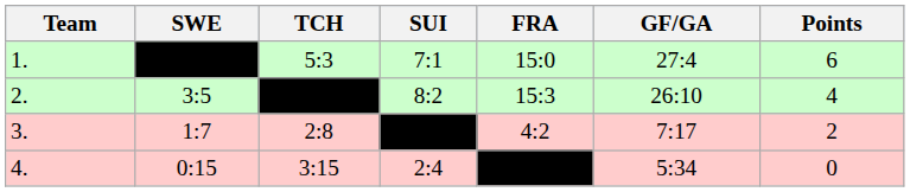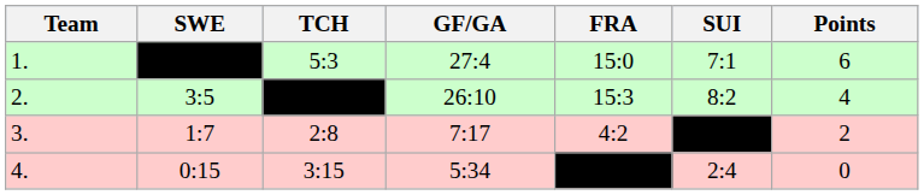columns swapped: SUI <-> GF/GA
